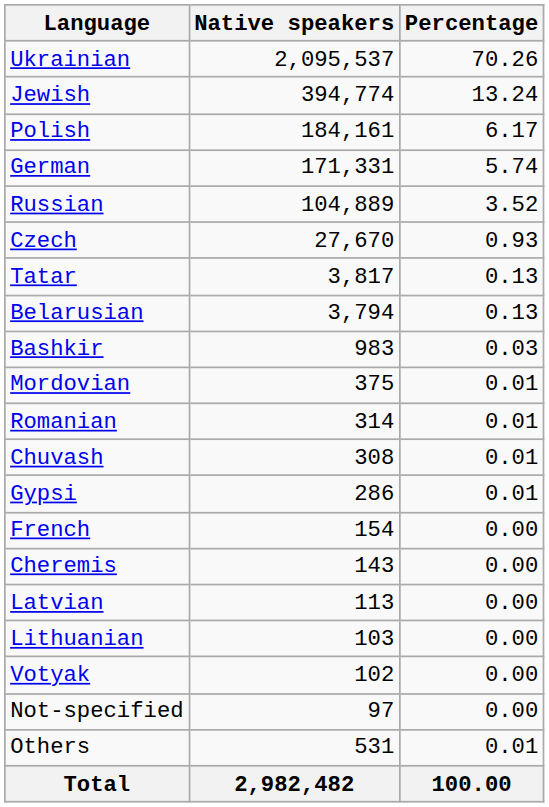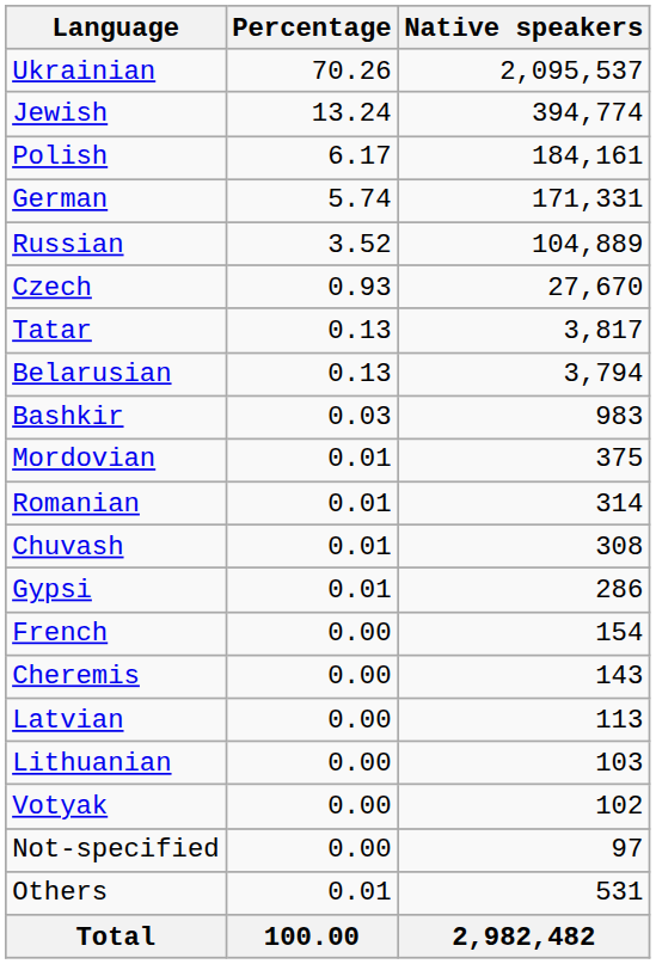columns swapped: Native speakers <-> Percentage
